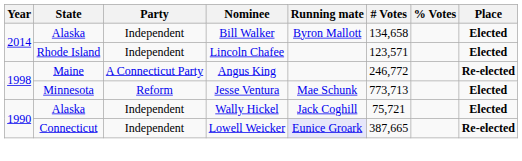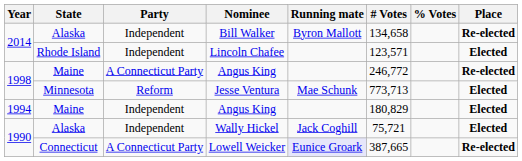Bill Walker | Place: Elected -> Re-elected
+ row: 1994 | Maine | Independent | Angus King | 180,829 | Elected
Lowell Weicker | Party: Independent -> A Connecticut Party
